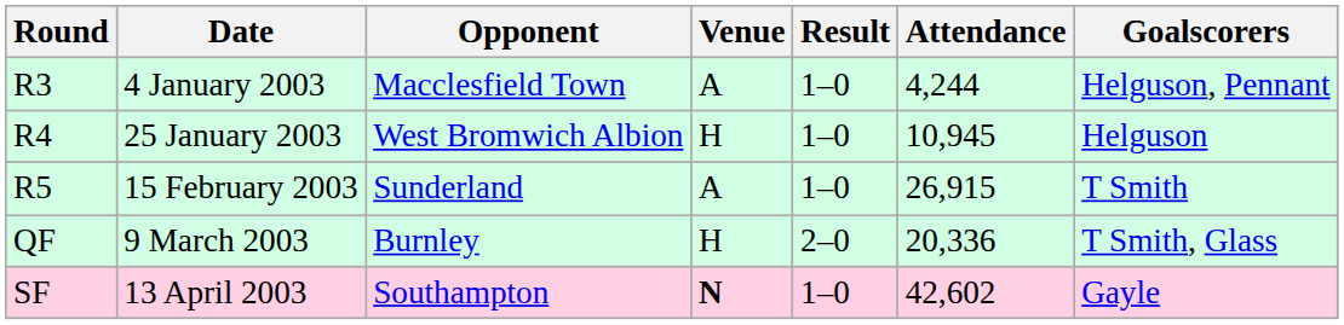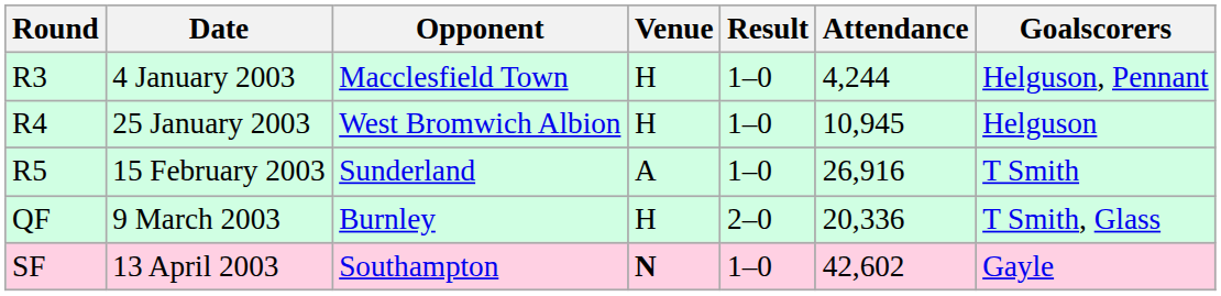4 January 2003 | Venue: A -> H
15 February 2003 | Attendance: 26,915 -> 26,916
